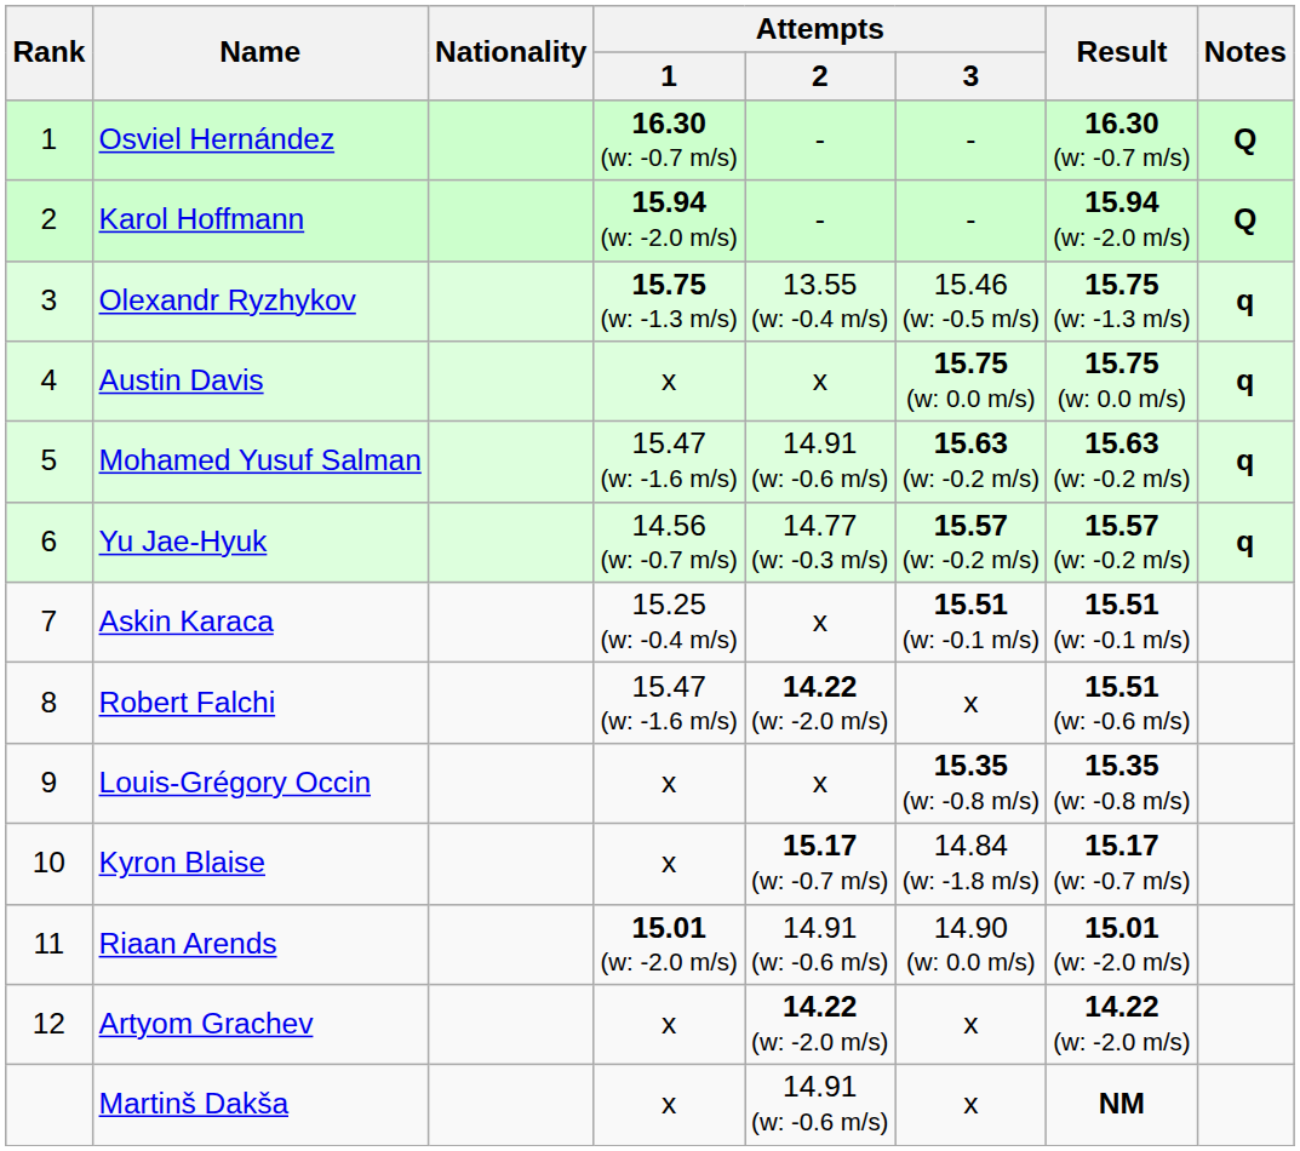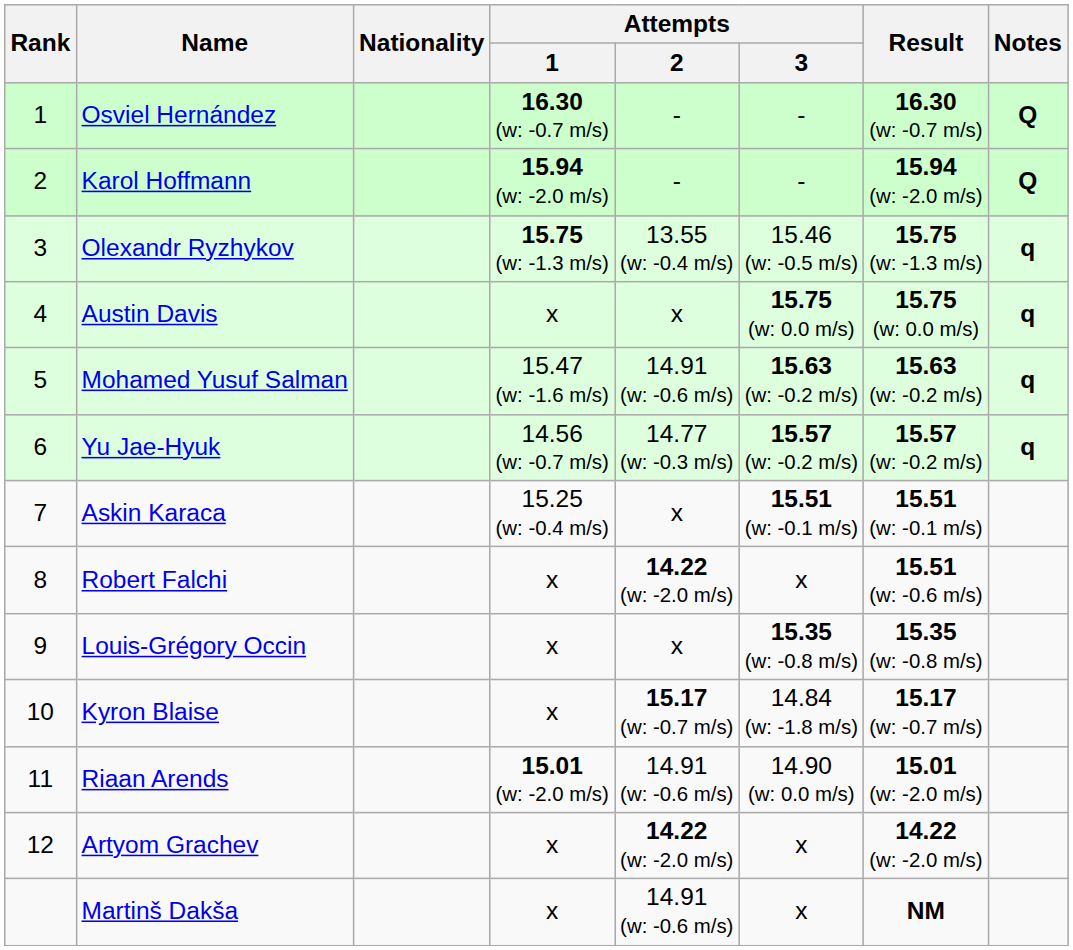Robert Falchi | Attempts / 1: 15.47 (w: -1.6 m/s) -> x
